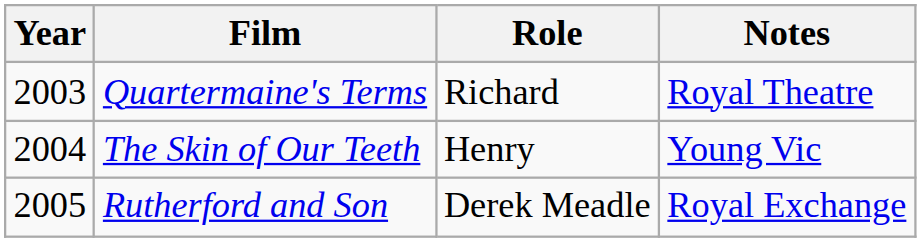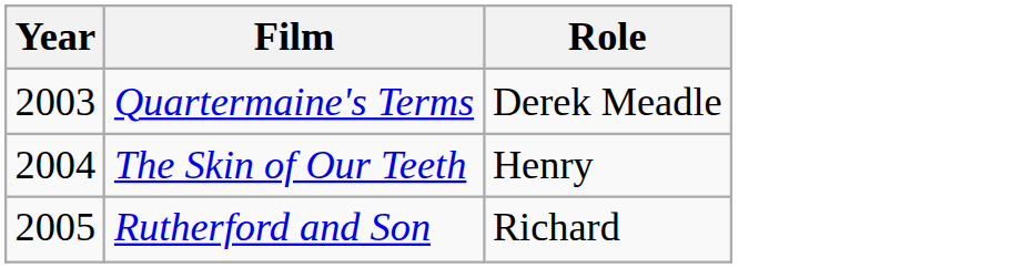- column: Notes | Royal Theatre | Young Vic | Royal Exchange
Quartermaine's Terms | Role: Richard -> Derek Meadle
Rutherford and Son | Role: Derek Meadle -> Richard
